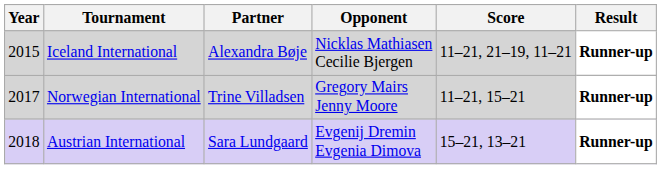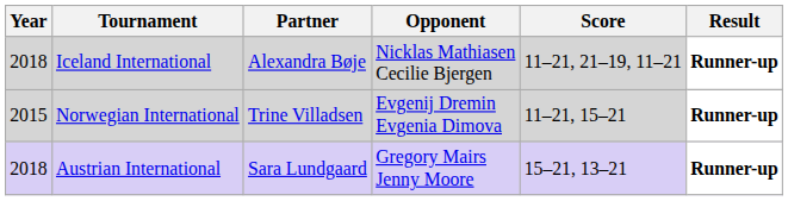Iceland International | Year: 2015 -> 2018
Norwegian International | Year: 2017 -> 2015
Norwegian International | Opponent: Gregory Mairs Jenny Moore -> Evgenij Dremin Evgenia Dimova
Austrian International | Opponent: Evgenij Dremin Evgenia Dimova -> Gregory Mairs Jenny Moore
